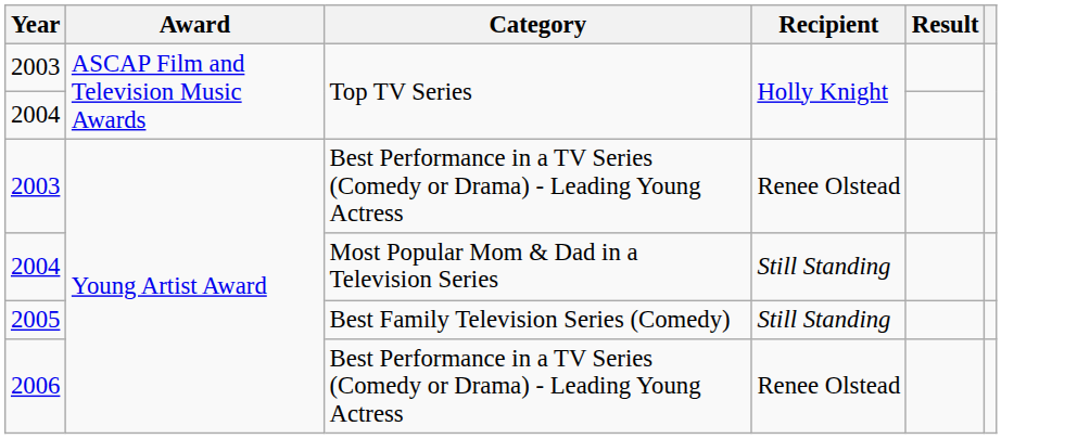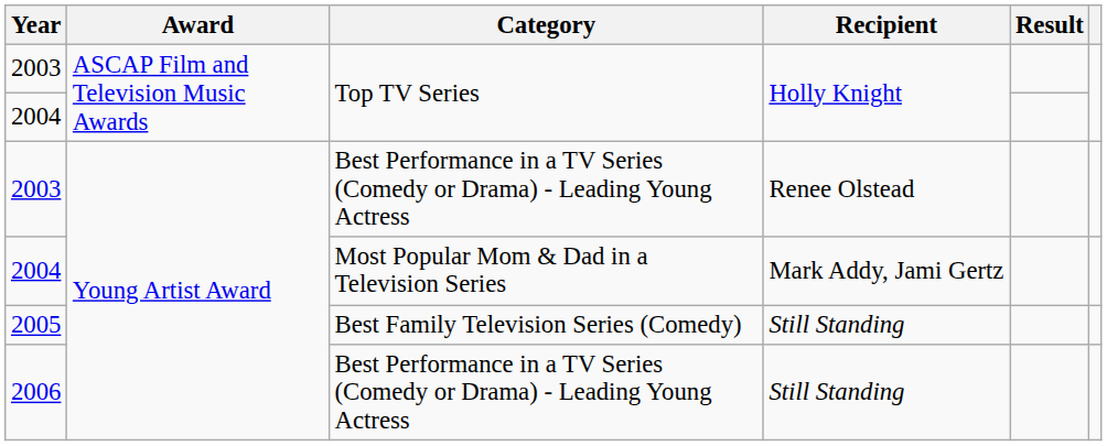2004 / Most Popular Mom & Dad in a Television Series | Recipient: Still Standing -> Mark Addy, Jami Gertz
2006 | Recipient: Renee Olstead -> Still Standing
